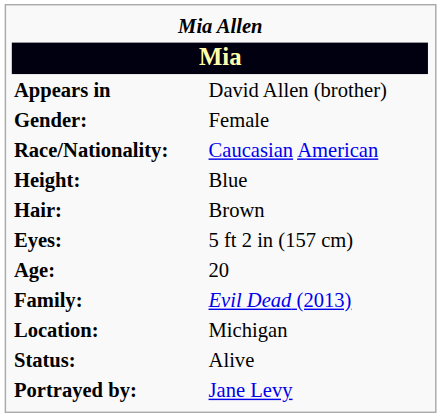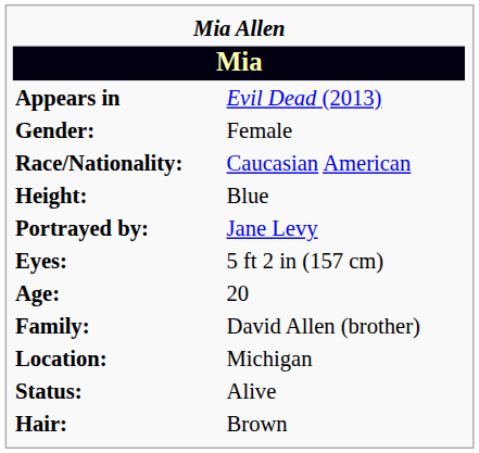Appears in | column 2: David Allen (brother) -> Evil Dead (2013)
rows swapped: Hair: <-> Portrayed by:
Family: | column 2: Evil Dead (2013) -> David Allen (brother)
